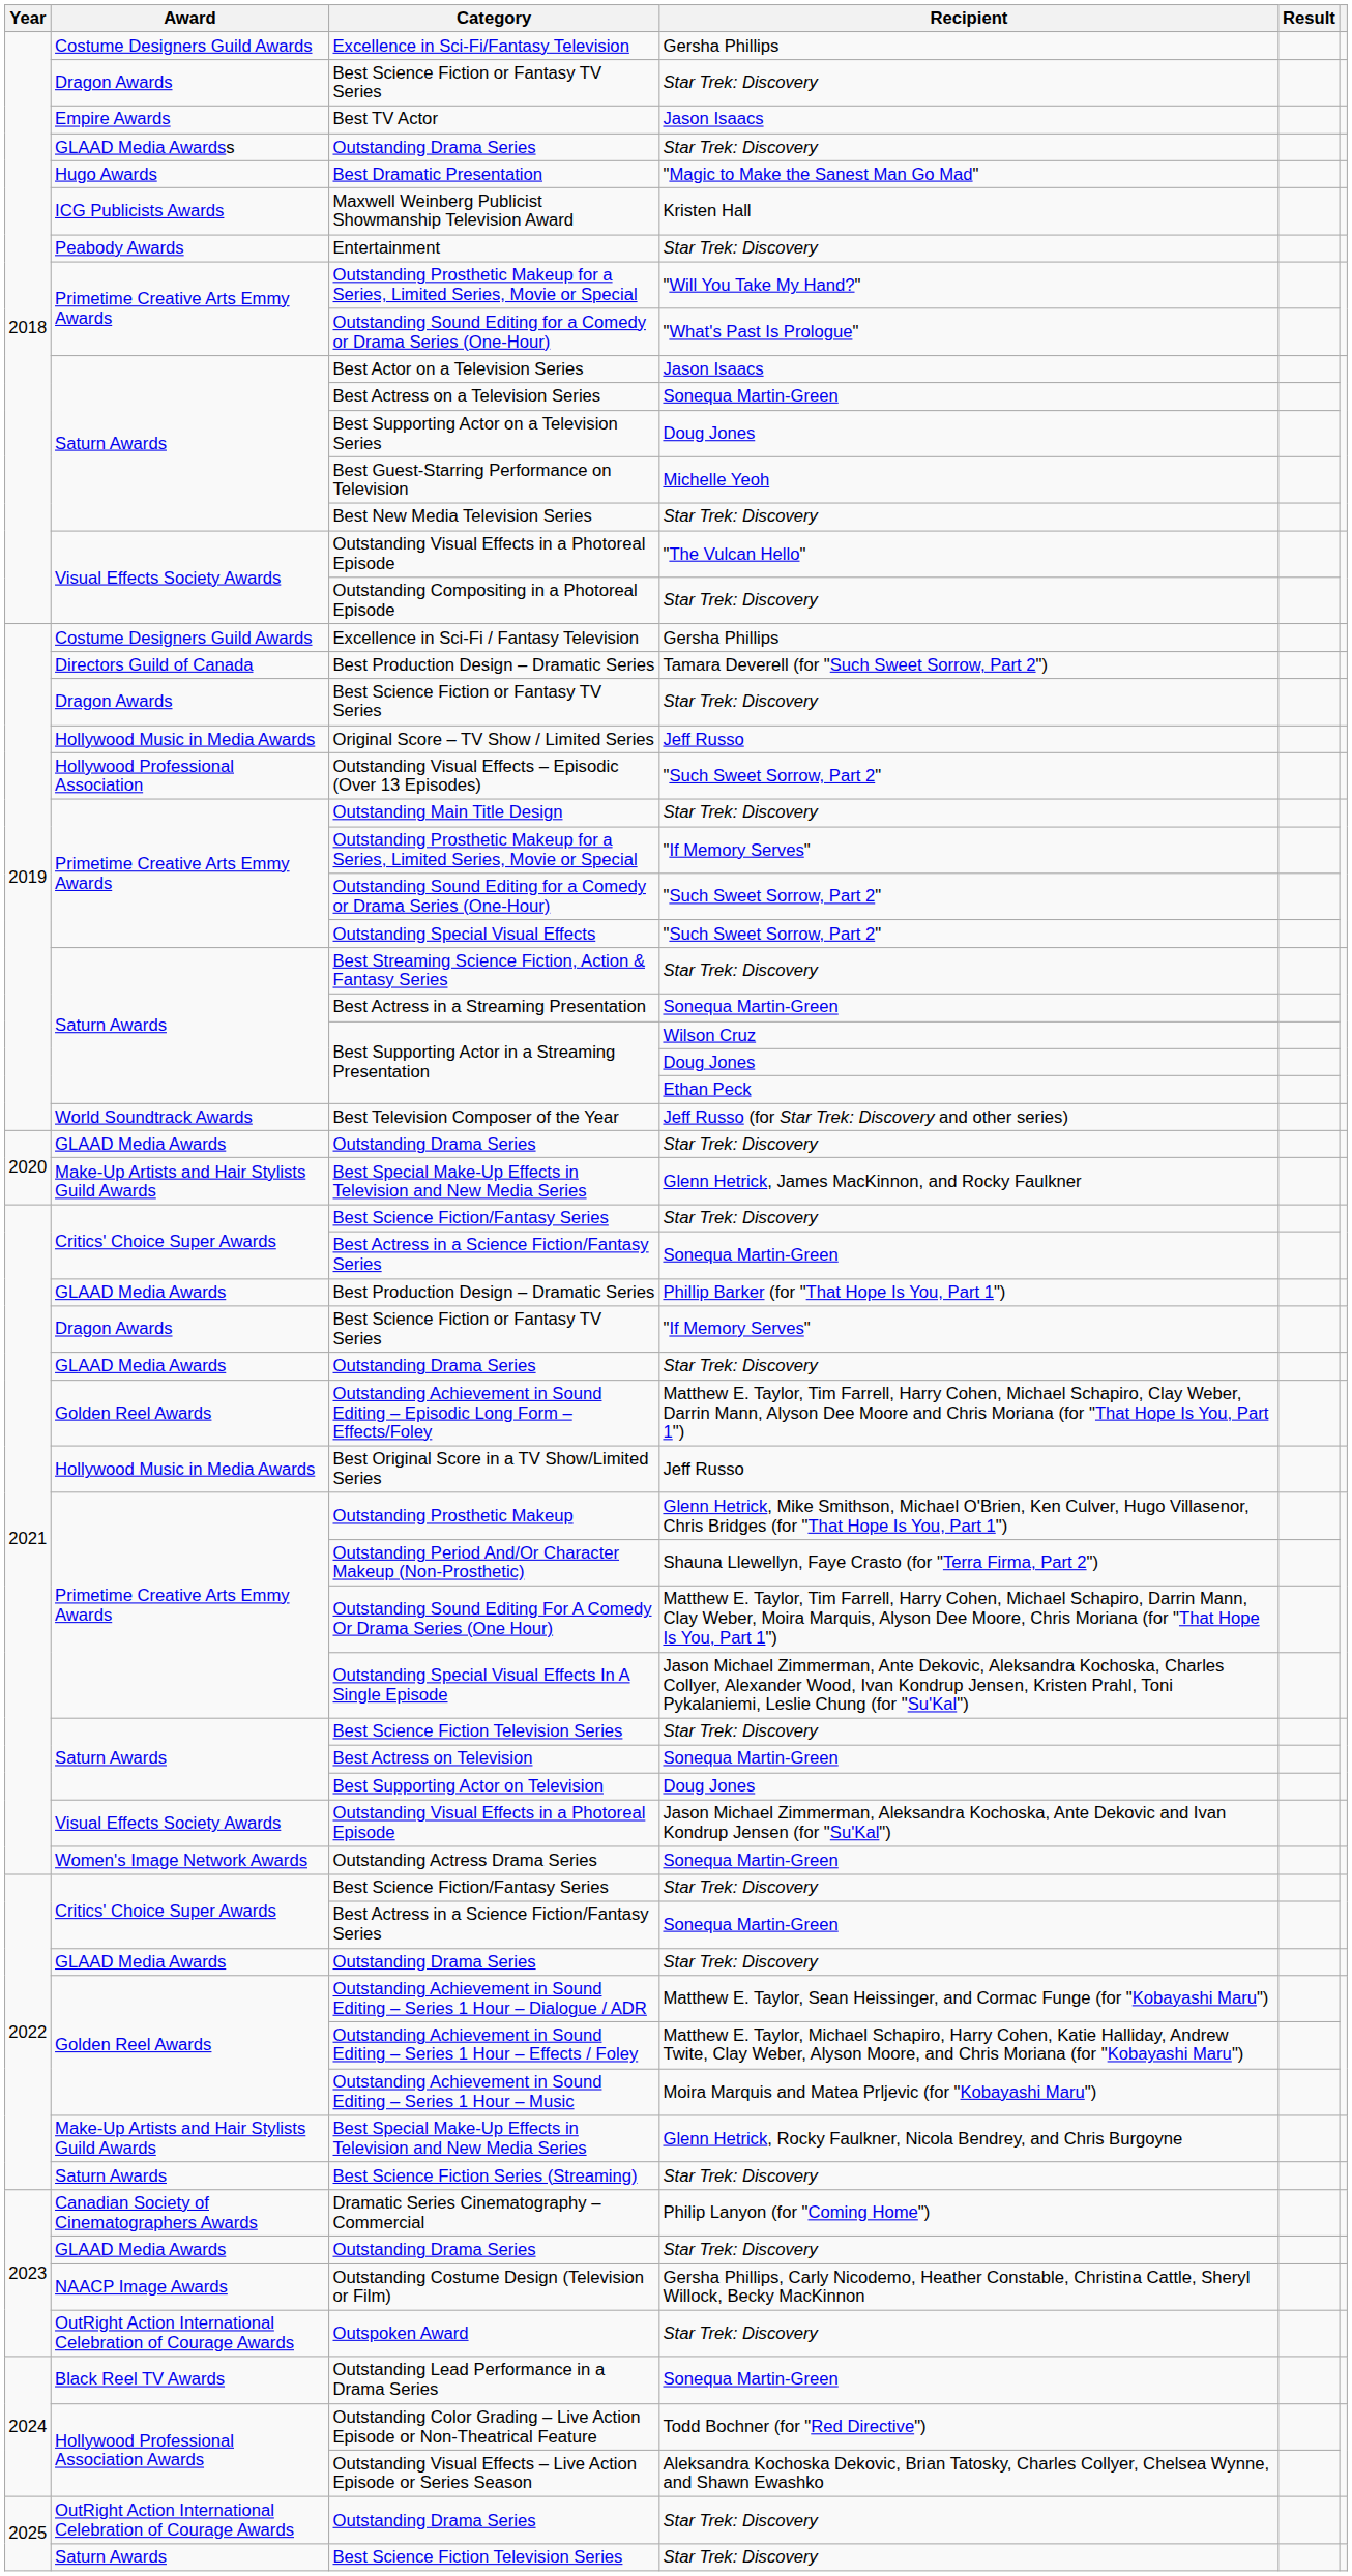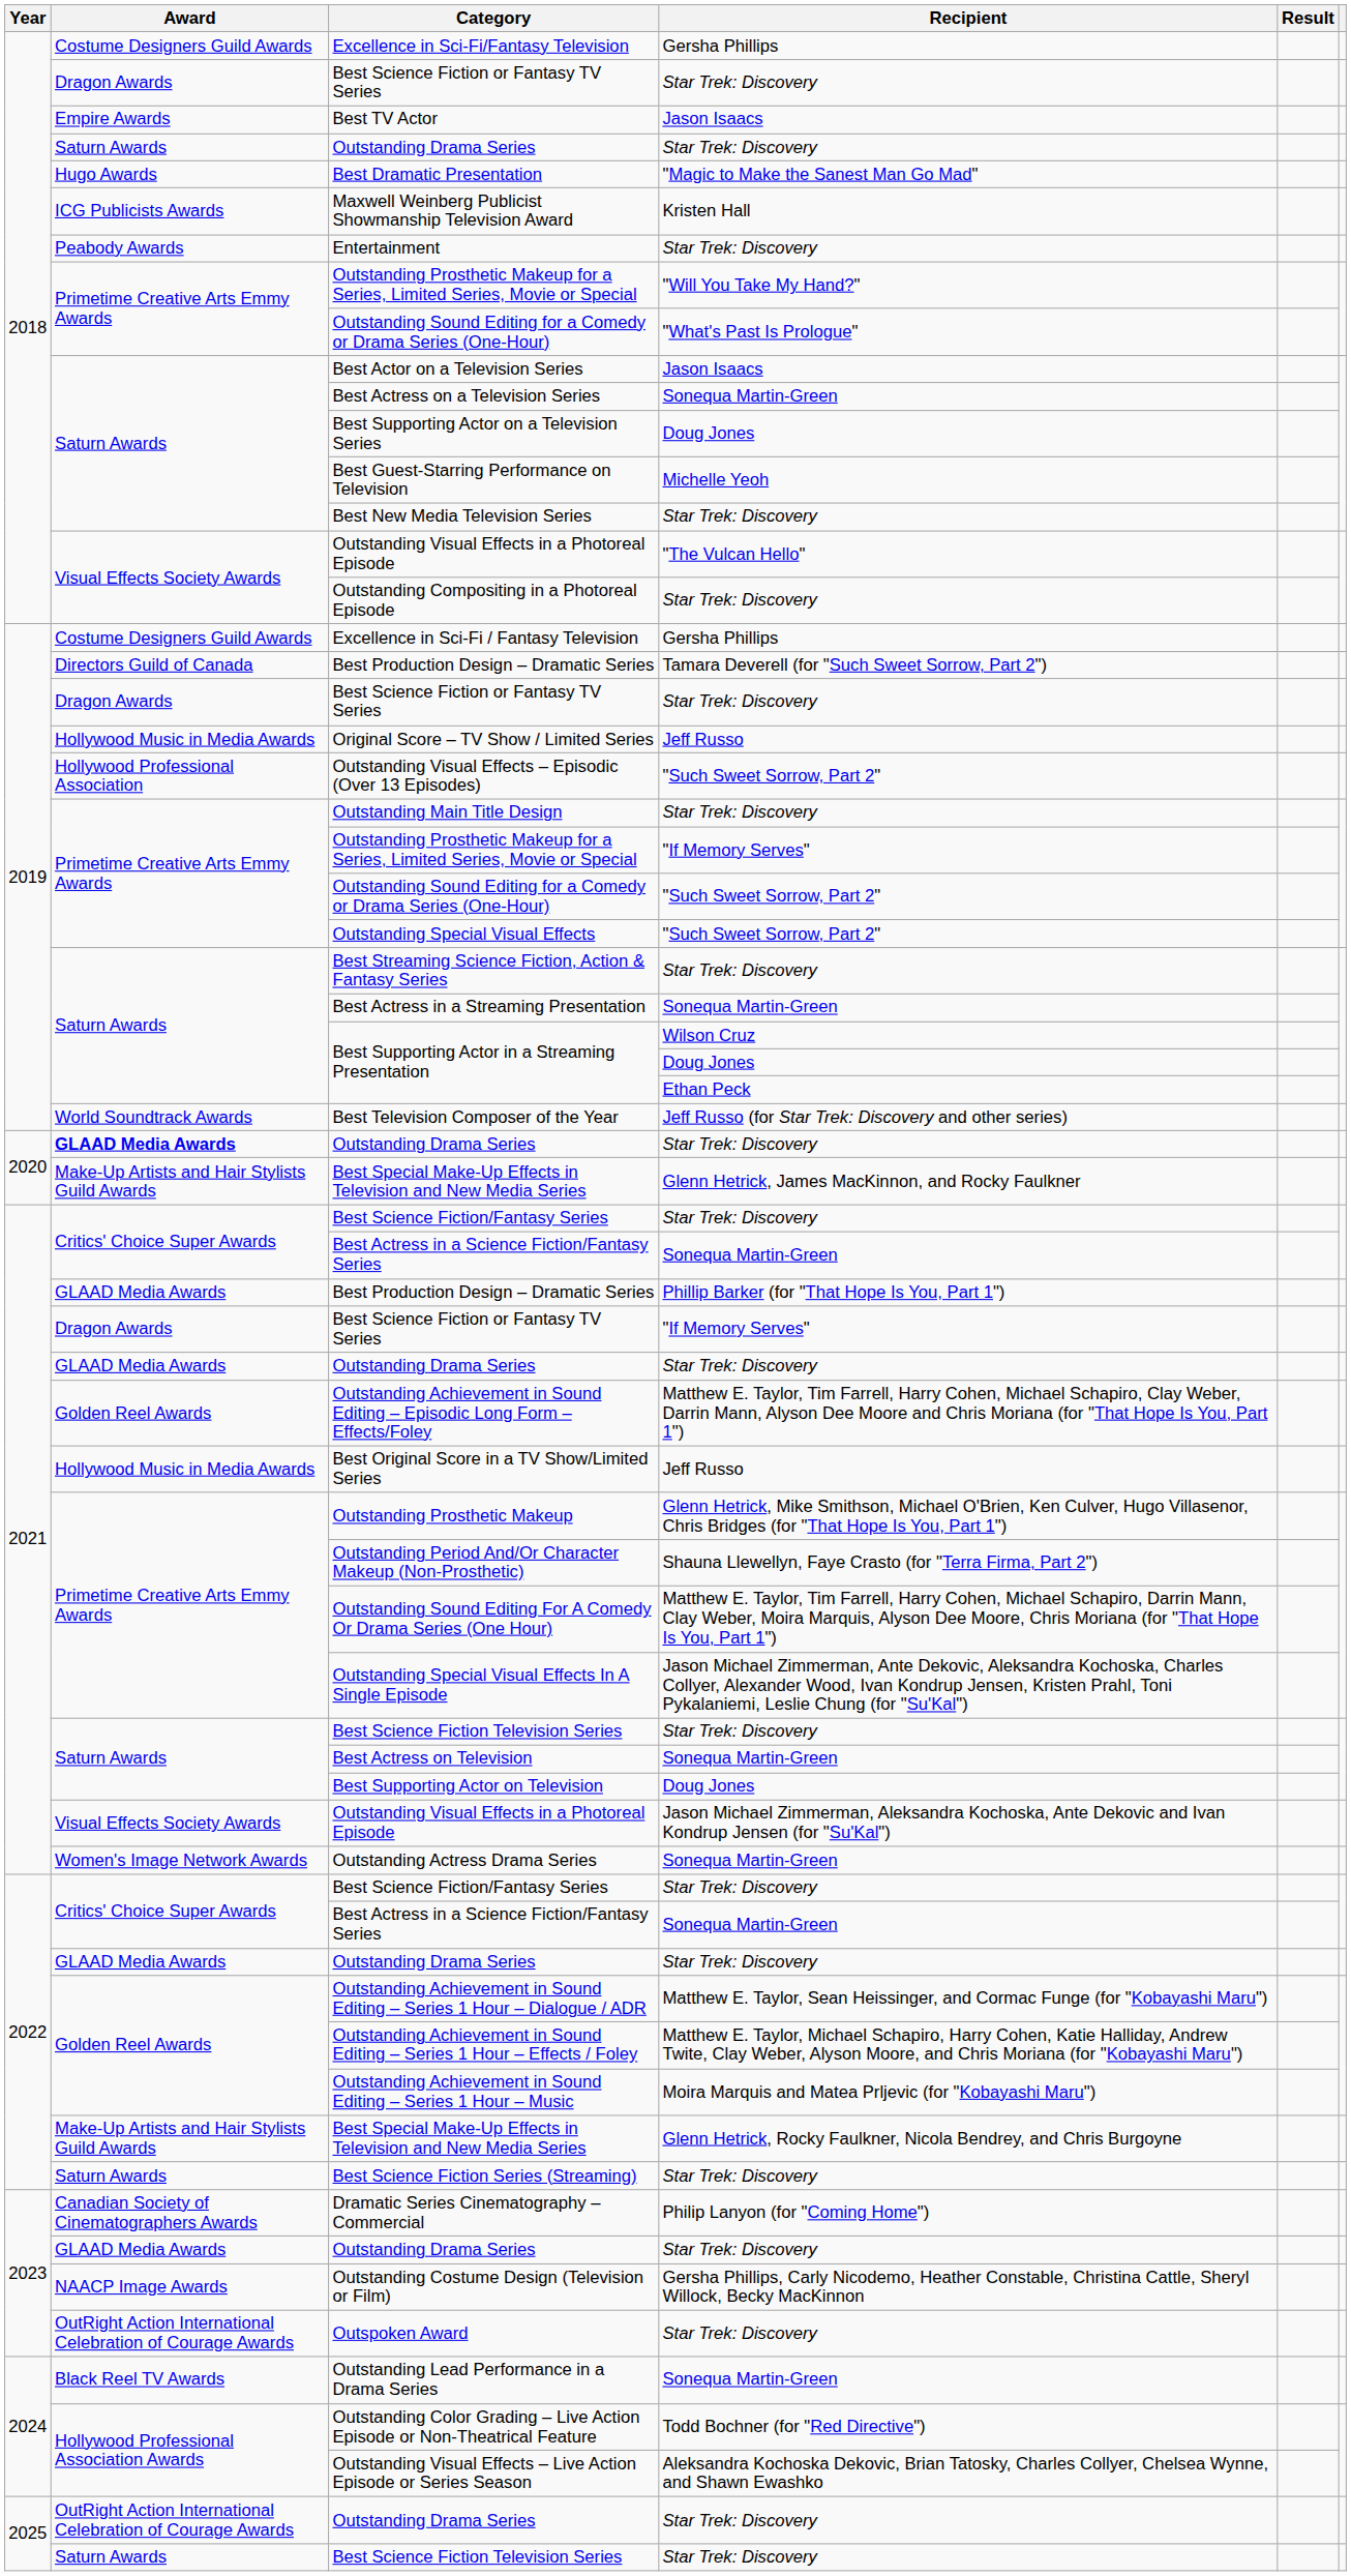2018 / Outstanding Drama Series | Award: GLAAD Media Awardss -> Saturn Awards
2020 / Outstanding Drama Series | Award: normal -> bold
